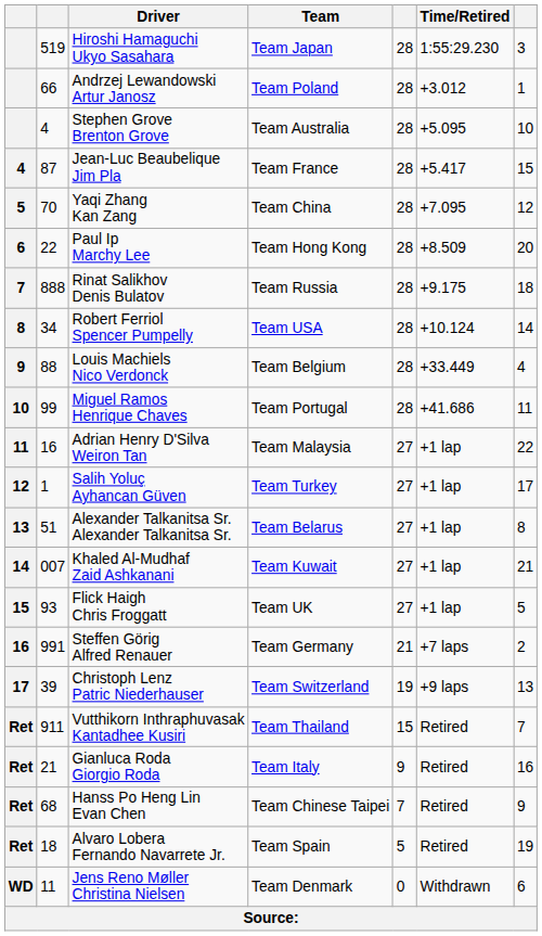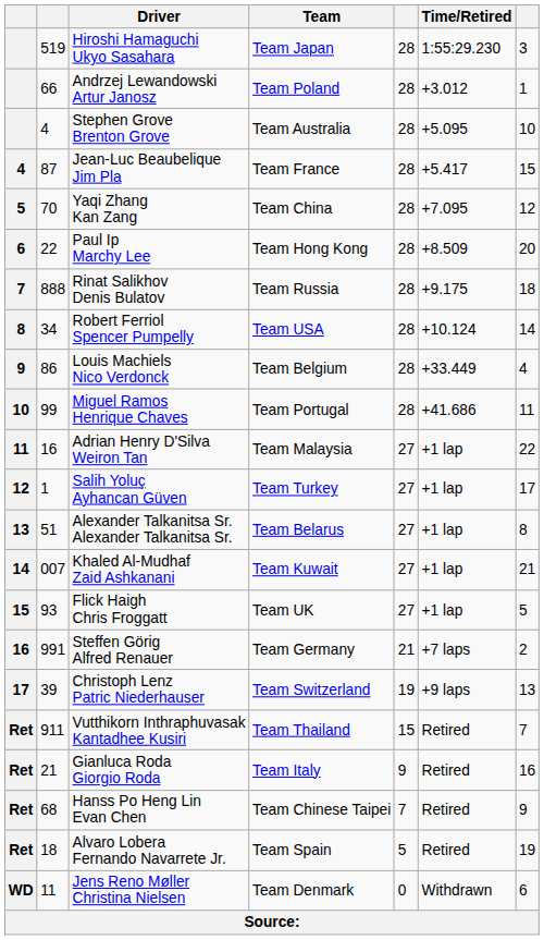Louis Machiels Nico Verdonck | column 2: 88 -> 86
